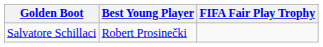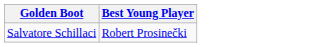- column: FIFA Fair Play Trophy
